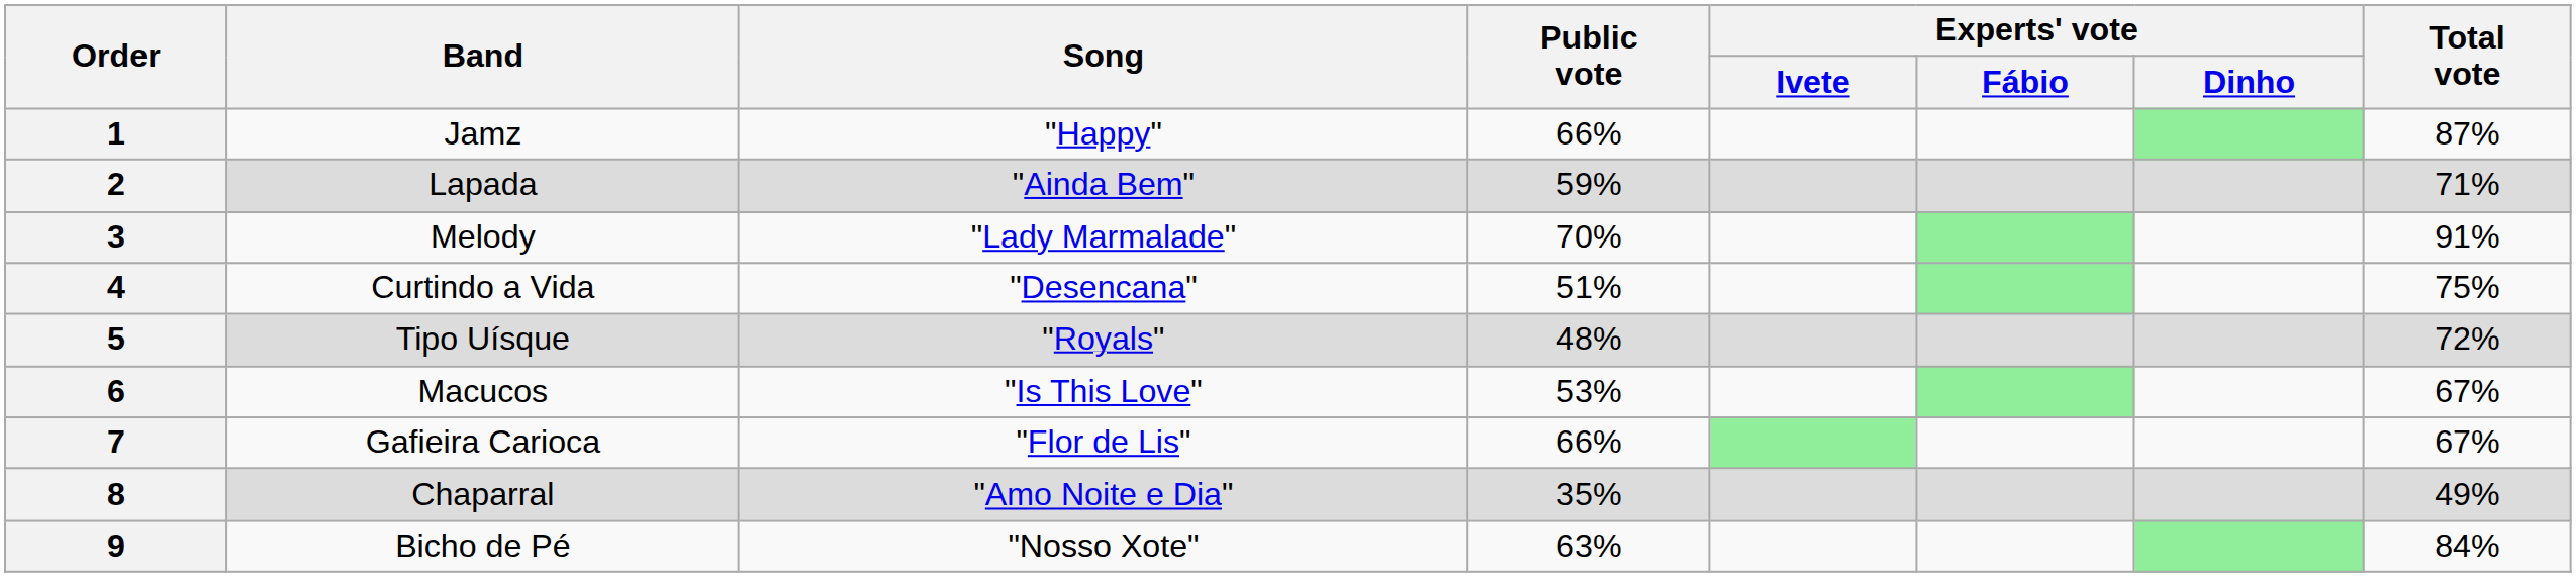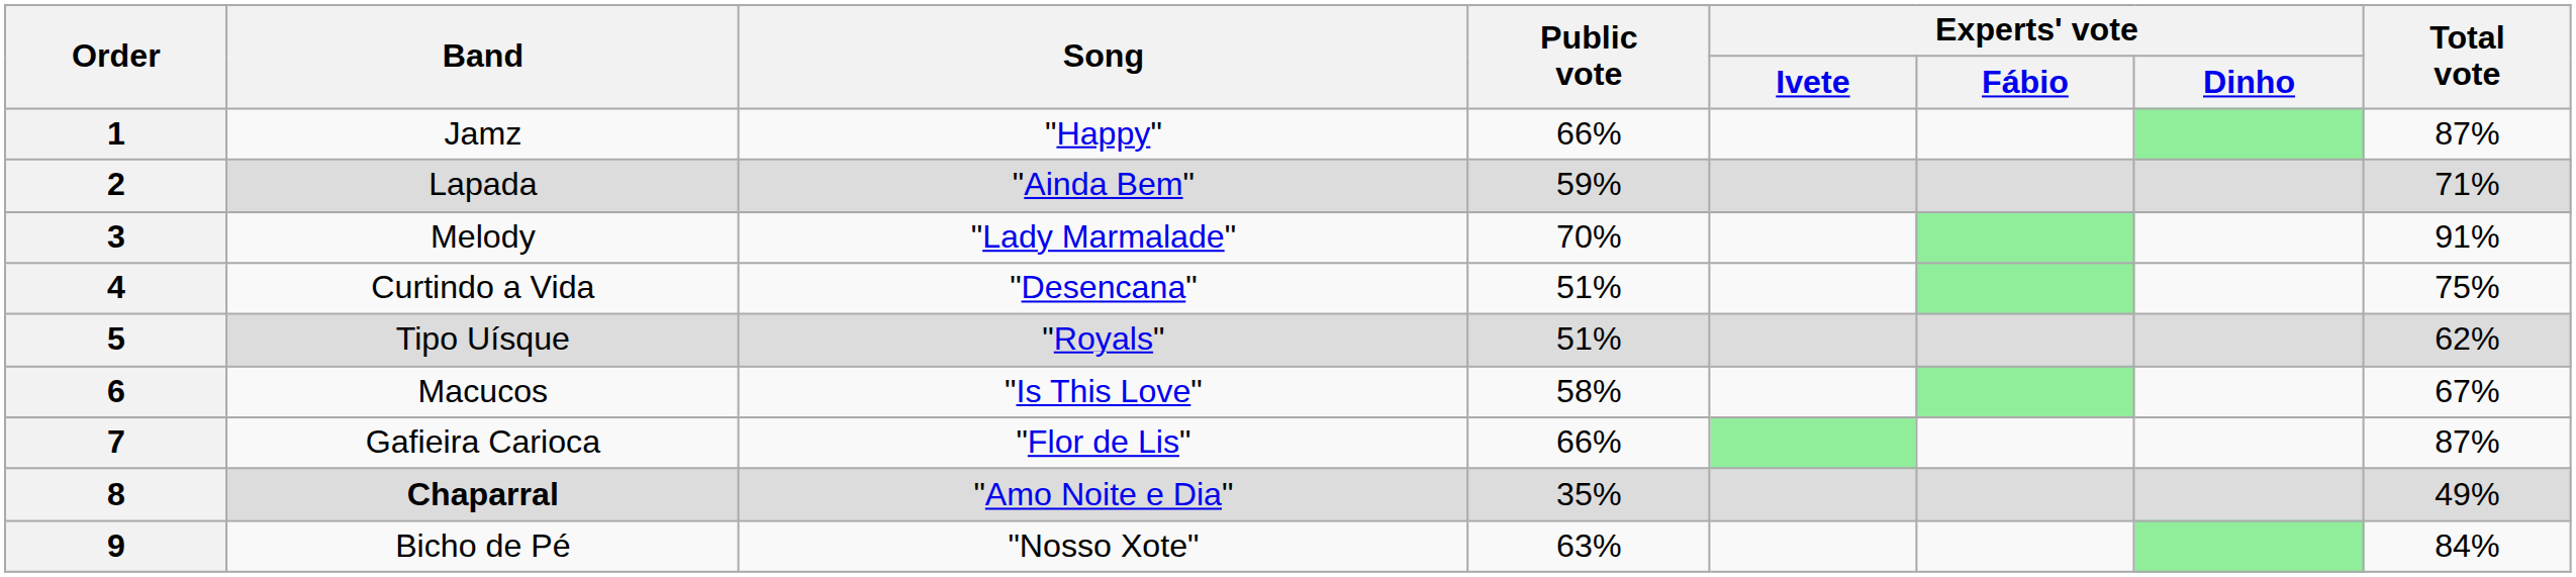5 | Public vote: 48% -> 51%
5 | Total vote: 72% -> 62%
6 | Public vote: 53% -> 58%
7 | Total vote: 67% -> 87%
8 | Band: normal -> bold
